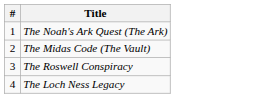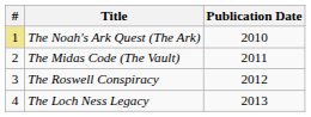+ column: Publication Date | 2010 | 2011 | 2012 | 2013
The Noah's Ark Quest (The Ark) | #: no background -> khaki background
